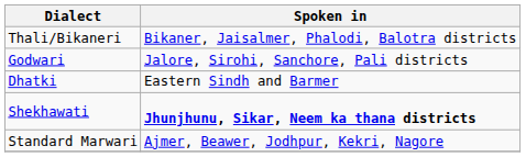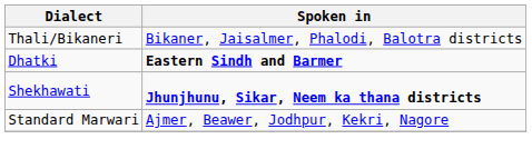- row: Godwari | Jalore, Sirohi, Sanchore, Pali districts
Dhatki | Spoken in: normal -> bold
